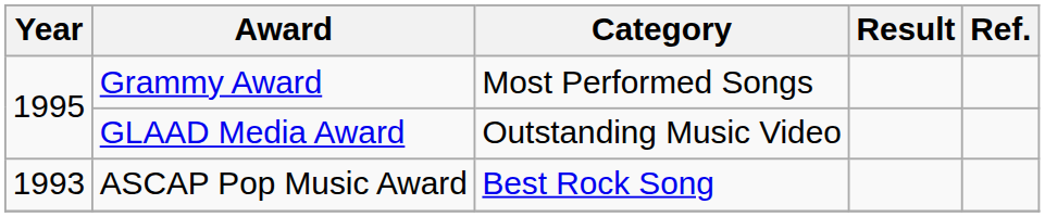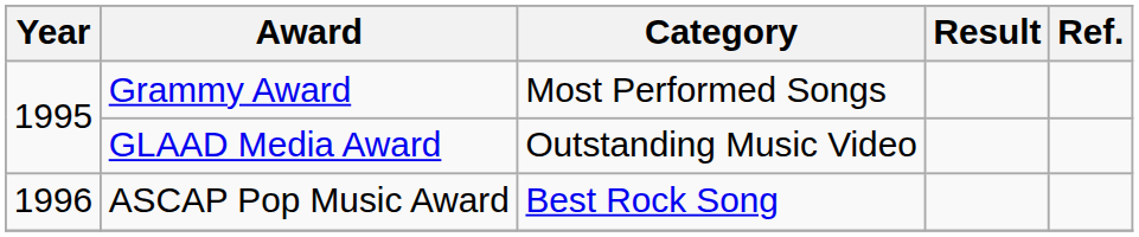ASCAP Pop Music Award | Year: 1993 -> 1996
